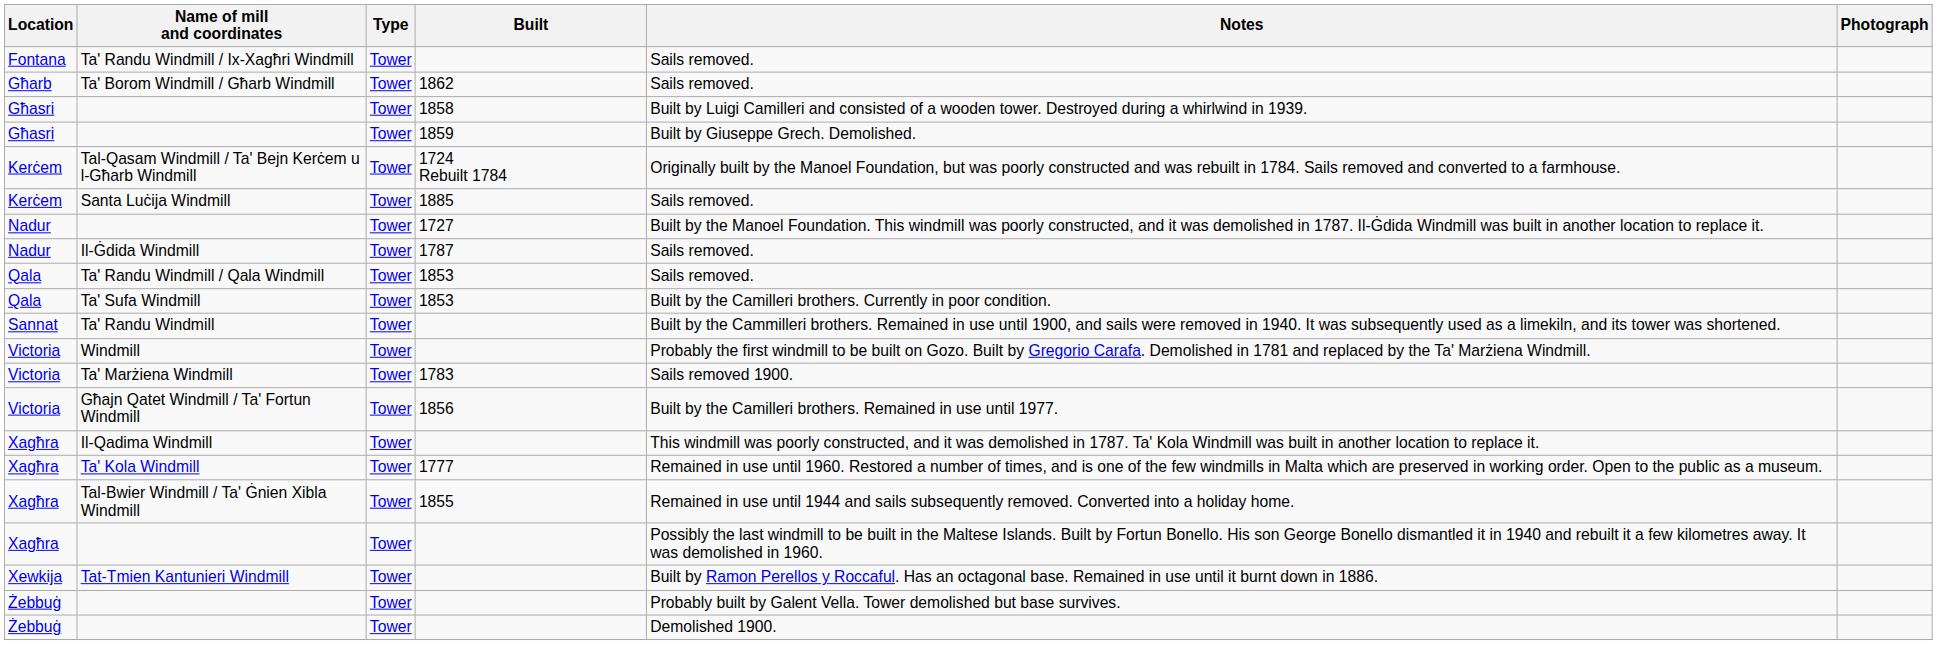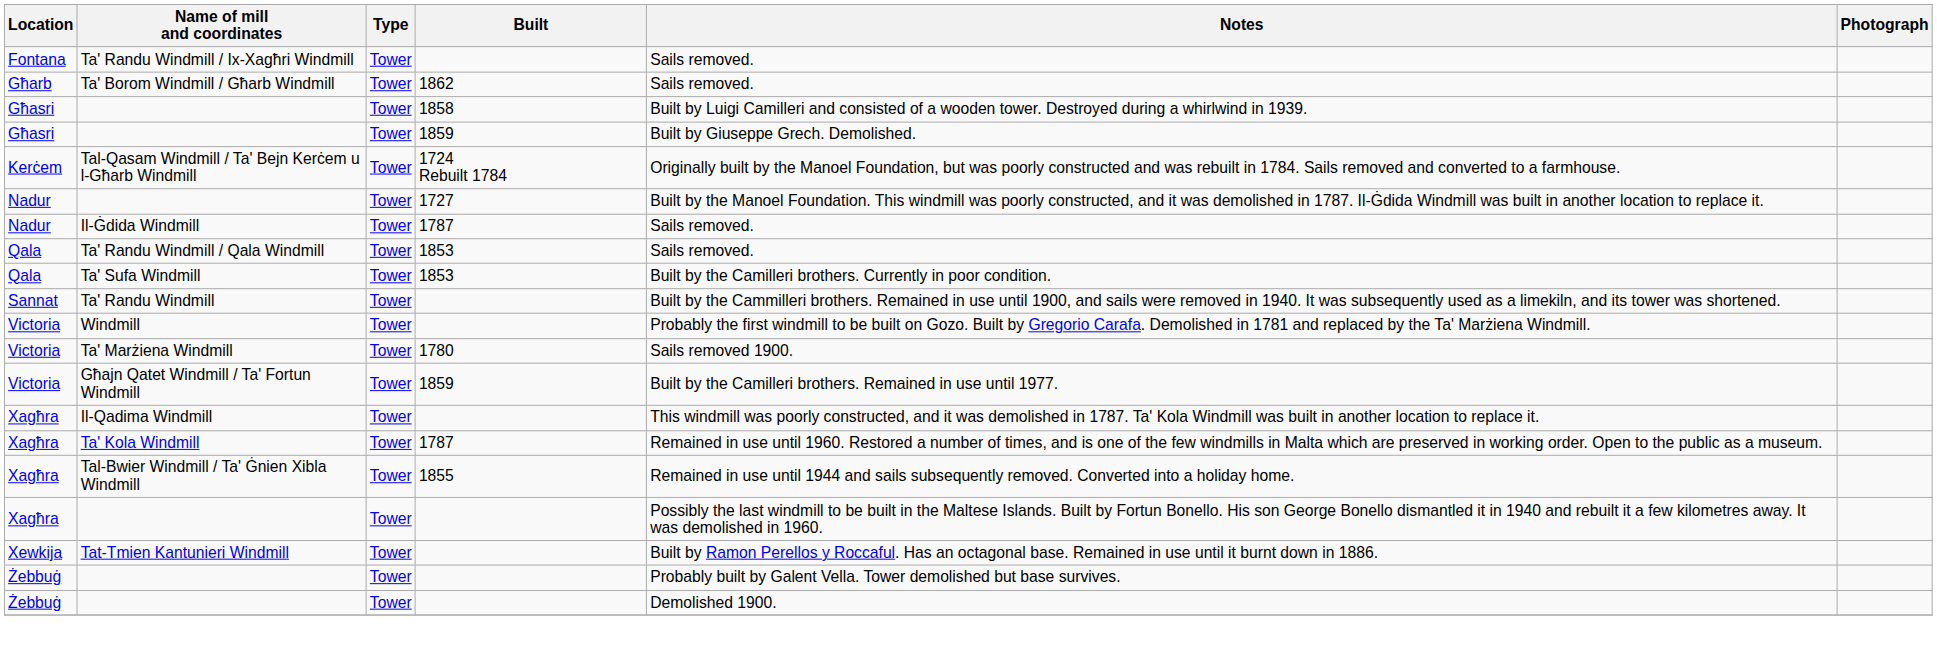- row: Kerċem | Santa Luċija Windmill | Tower | 1885 | Sails removed.
Ta' Marżiena Windmill | Built: 1783 -> 1780
Għajn Qatet Windmill / Ta' Fortun Windmill | Built: 1856 -> 1859
Ta' Kola Windmill | Built: 1777 -> 1787
